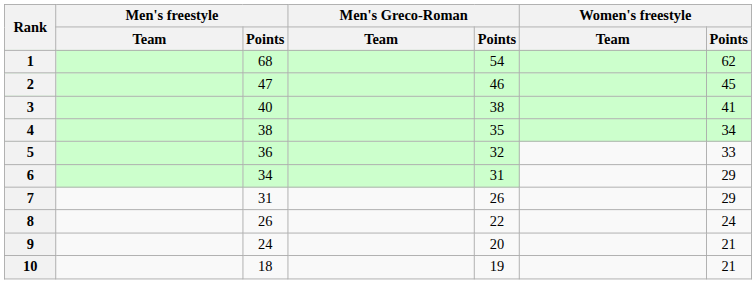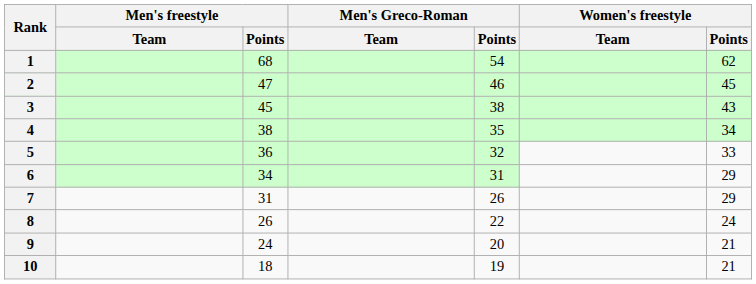3 | Men's freestyle / Points: 40 -> 45
3 | Women's freestyle / Points: 41 -> 43
